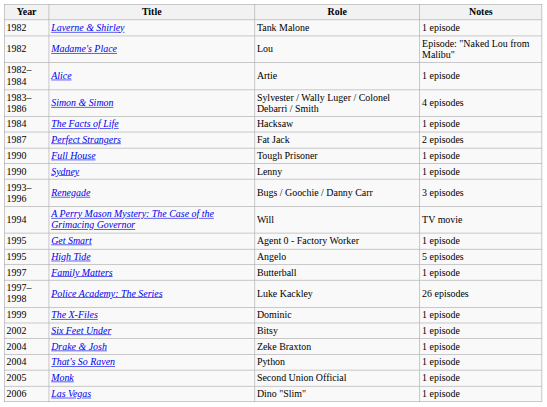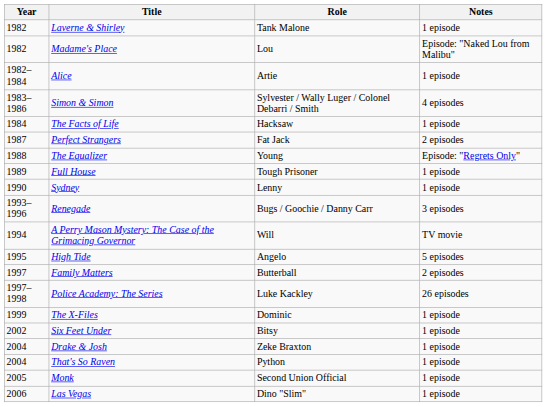+ row: 1988 | The Equalizer | Young | Episode: "Regrets Only"
Full House | Year: 1990 -> 1989
- row: 1995 | Get Smart | Agent 0 - Factory Worker | 1 episode
Family Matters | Notes: 1 episode -> 2 episodes
